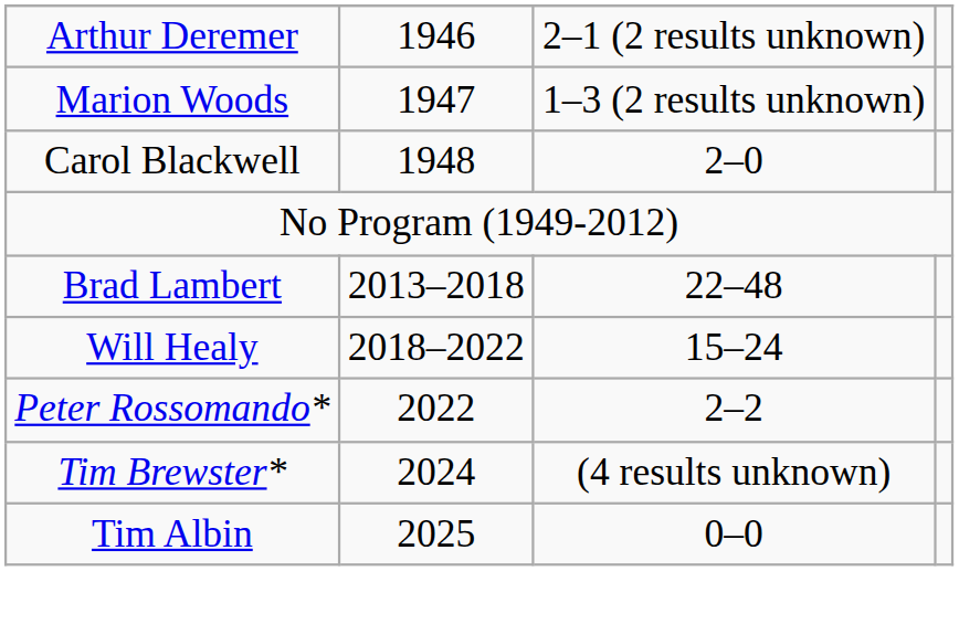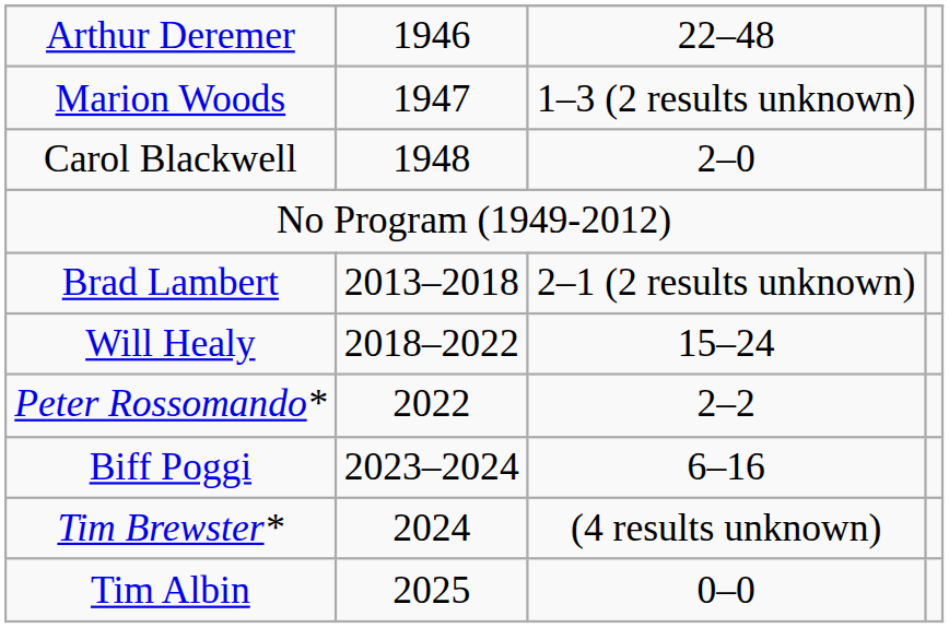Arthur Deremer | column 3: 2–1 (2 results unknown) -> 22–48
Brad Lambert | column 3: 22–48 -> 2–1 (2 results unknown)
+ row: Biff Poggi | 2023–2024 | 6–16
